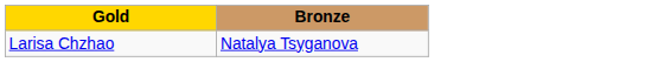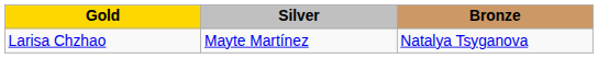+ column: Silver | Mayte Martínez
